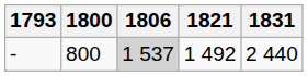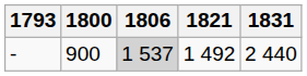- | 1800: 800 -> 900
